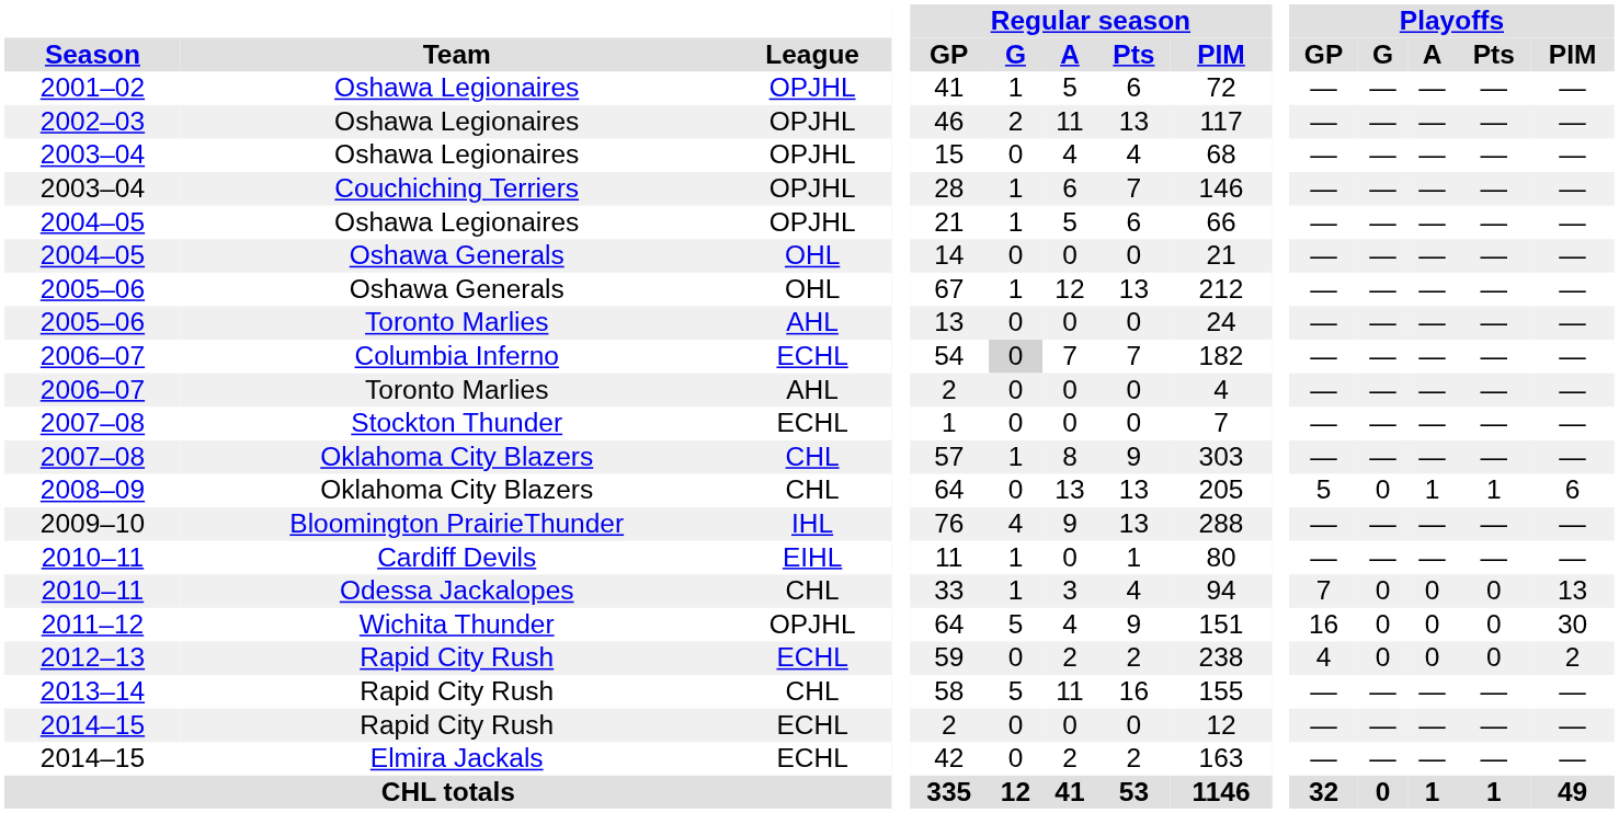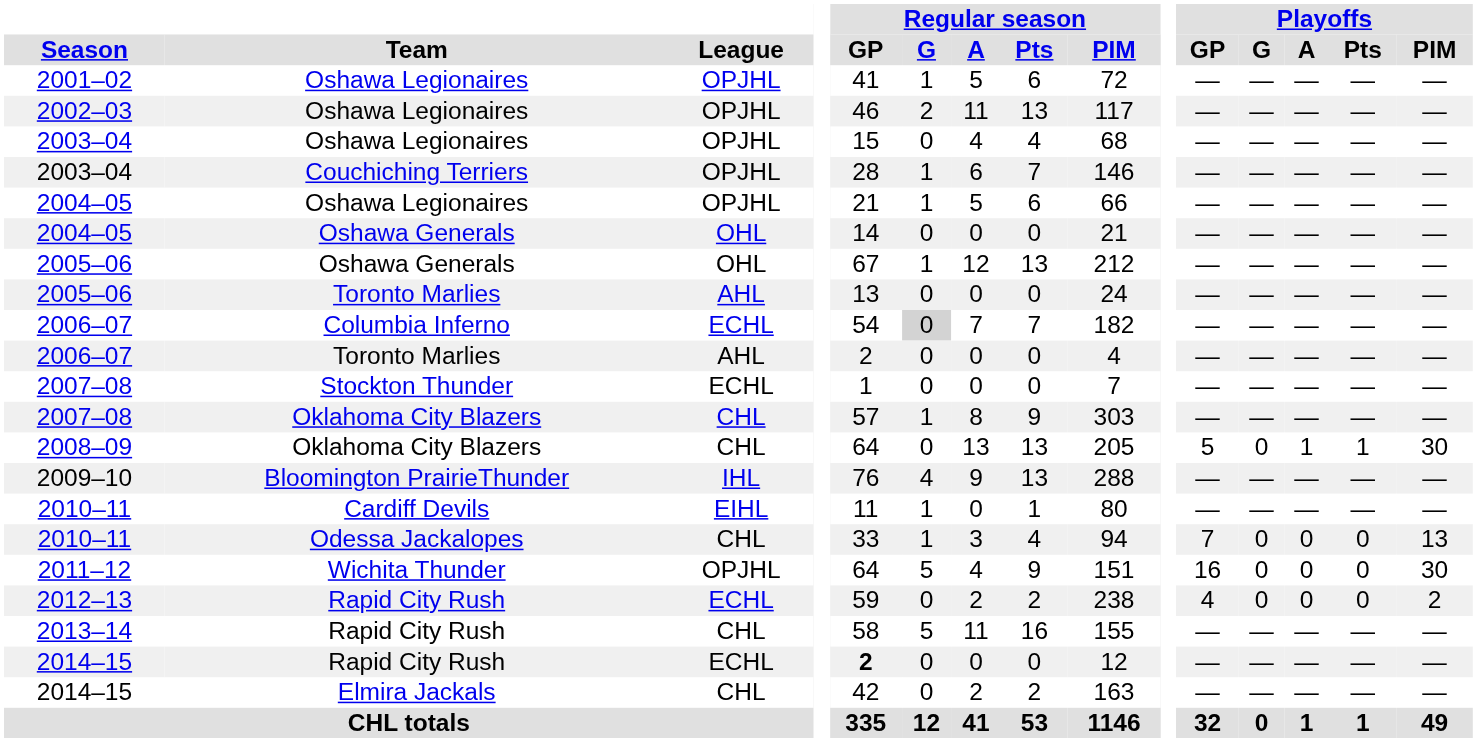2008–09 | Playoffs / PIM: 6 -> 30
2014–15 / Rapid City Rush | Regular season / GP: normal -> bold
2014–15 / Elmira Jackals | League: ECHL -> CHL
